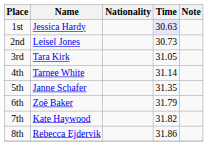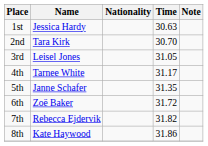1st | Time: lavender background -> no background
2nd | Name: Leisel Jones -> Tara Kirk
2nd | Time: 30.73 -> 30.70
3rd | Name: Tara Kirk -> Leisel Jones
4th | Time: 31.14 -> 31.17
6th | Time: 31.79 -> 31.72
7th | Name: Kate Haywood -> Rebecca Ejdervik
8th | Name: Rebecca Ejdervik -> Kate Haywood
